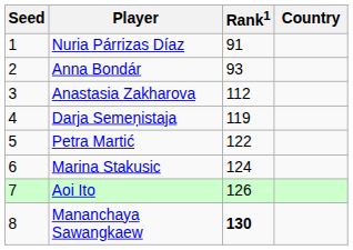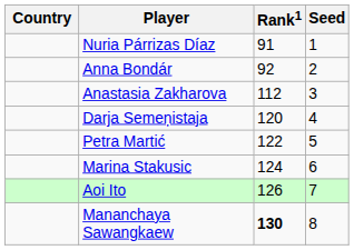columns swapped: Country <-> Seed
Anna Bondár | Rank1: 93 -> 92
Darja Semeņistaja | Rank1: 119 -> 120
